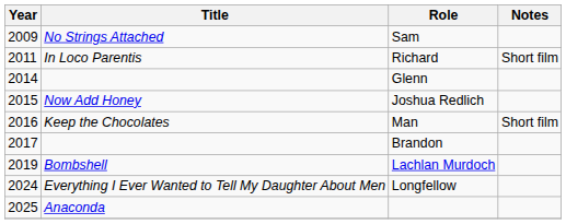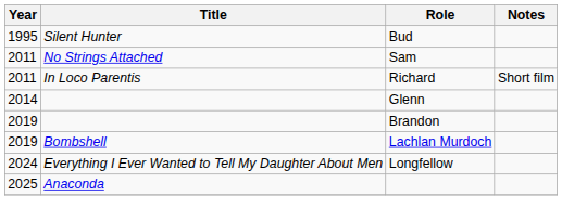+ row: 1995 | Silent Hunter | Bud
Sam | Year: 2009 -> 2011
- row: 2015 | Now Add Honey | Joshua Redlich
- row: 2016 | Keep the Chocolates | Man | Short film
Brandon | Year: 2017 -> 2019
